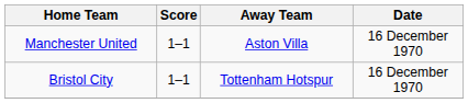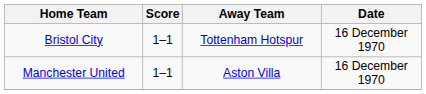rows swapped: Bristol City <-> Manchester United
